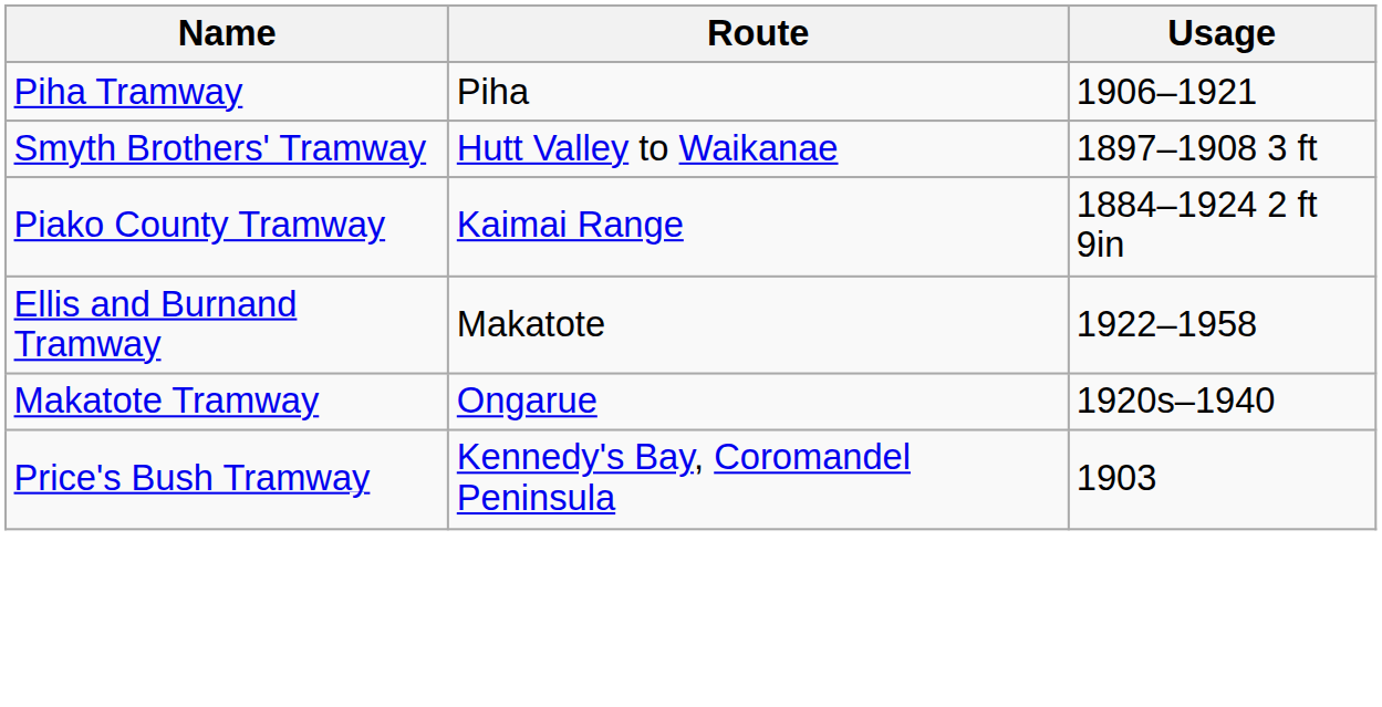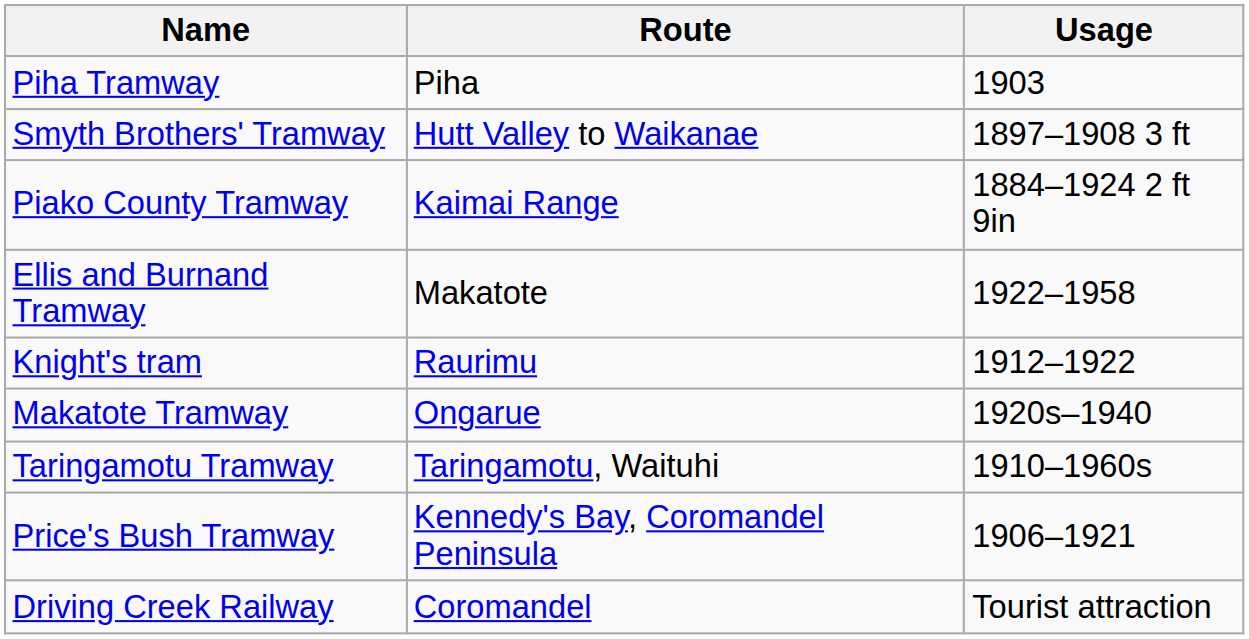Piha Tramway | Usage: 1906–1921 -> 1903
+ row: Knight's tram | Raurimu | 1912–1922
+ row: Taringamotu Tramway | Taringamotu, Waituhi | 1910–1960s
Price's Bush Tramway | Usage: 1903 -> 1906–1921
+ row: Driving Creek Railway | Coromandel | Tourist attraction
